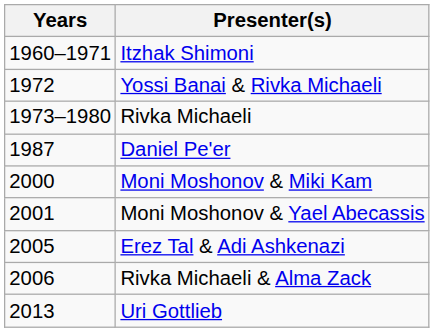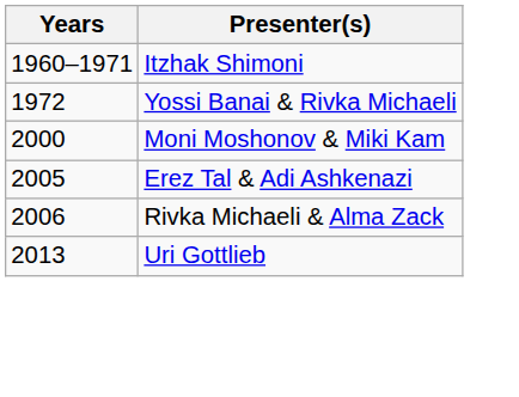- row: 1973–1980 | Rivka Michaeli
- row: 1987 | Daniel Pe'er
- row: 2001 | Moni Moshonov & Yael Abecassis
